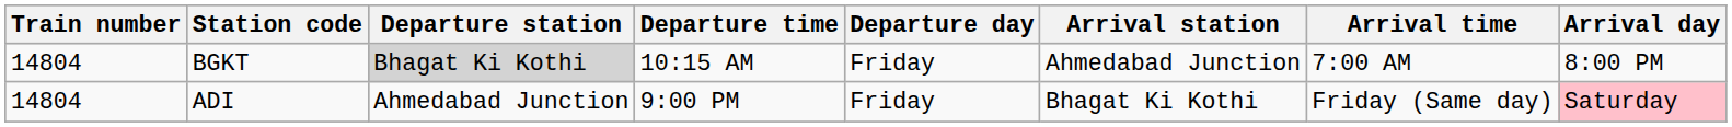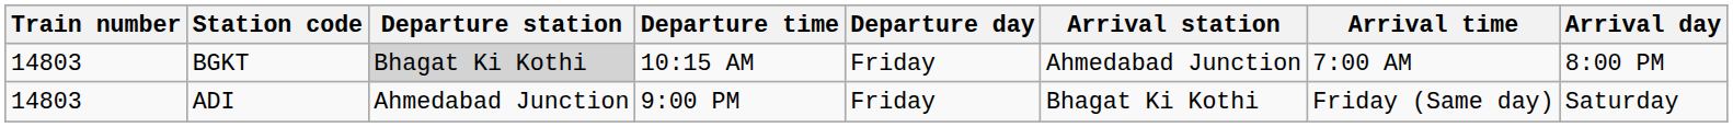BGKT | Train number: 14804 -> 14803
ADI | Train number: 14804 -> 14803
ADI | Arrival day: pink background -> no background
